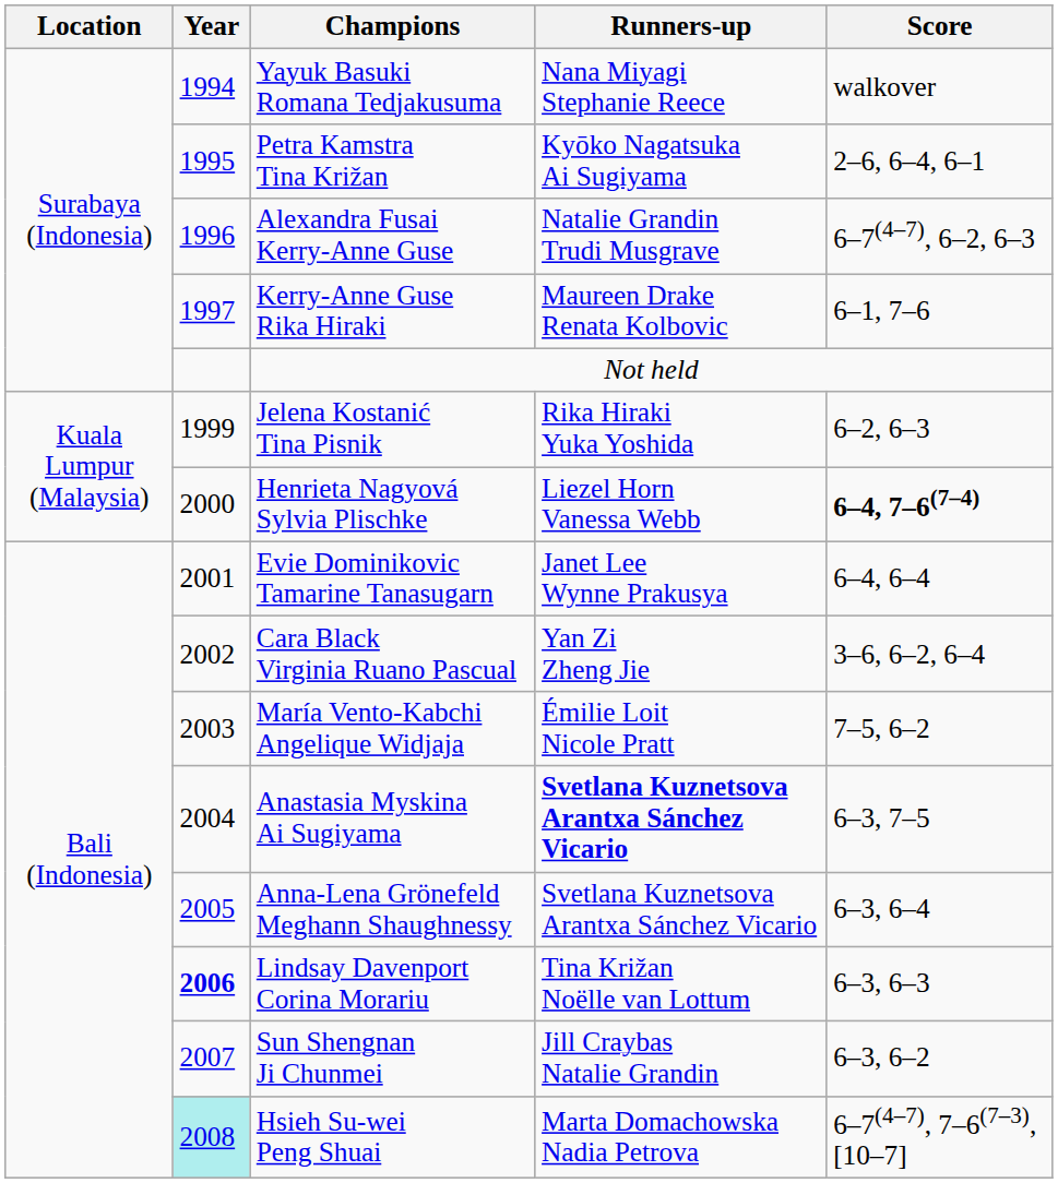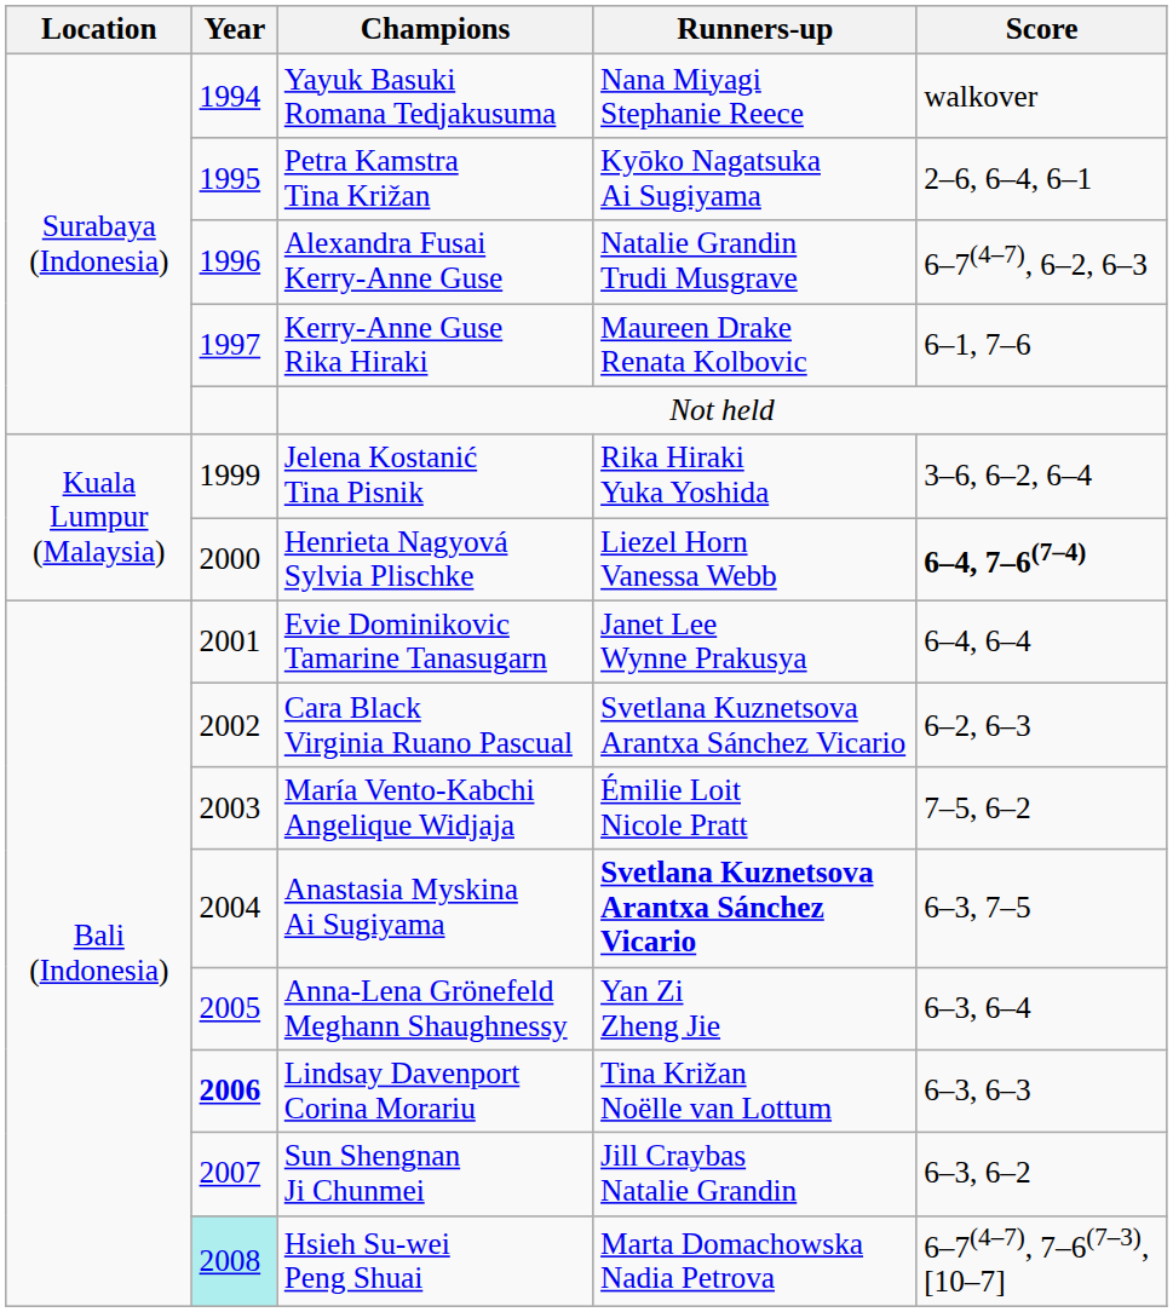Jelena Kostanić Tina Pisnik | Score: 6–2, 6–3 -> 3–6, 6–2, 6–4
Cara Black Virginia Ruano Pascual | Runners-up: Yan Zi Zheng Jie -> Svetlana Kuznetsova Arantxa Sánchez Vicario
Cara Black Virginia Ruano Pascual | Score: 3–6, 6–2, 6–4 -> 6–2, 6–3
Anna-Lena Grönefeld Meghann Shaughnessy | Runners-up: Svetlana Kuznetsova Arantxa Sánchez Vicario -> Yan Zi Zheng Jie
